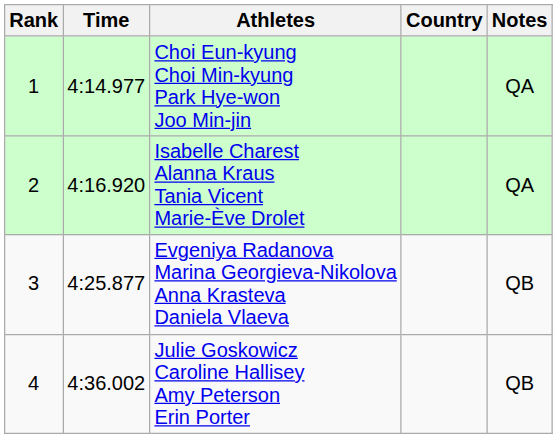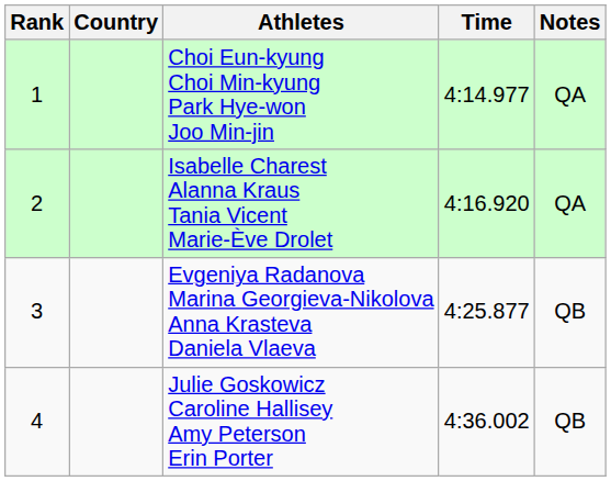columns swapped: Country <-> Time
